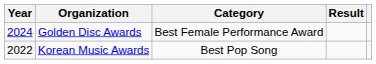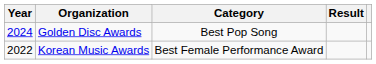Golden Disc Awards | Category: Best Female Performance Award -> Best Pop Song
Korean Music Awards | Category: Best Pop Song -> Best Female Performance Award
